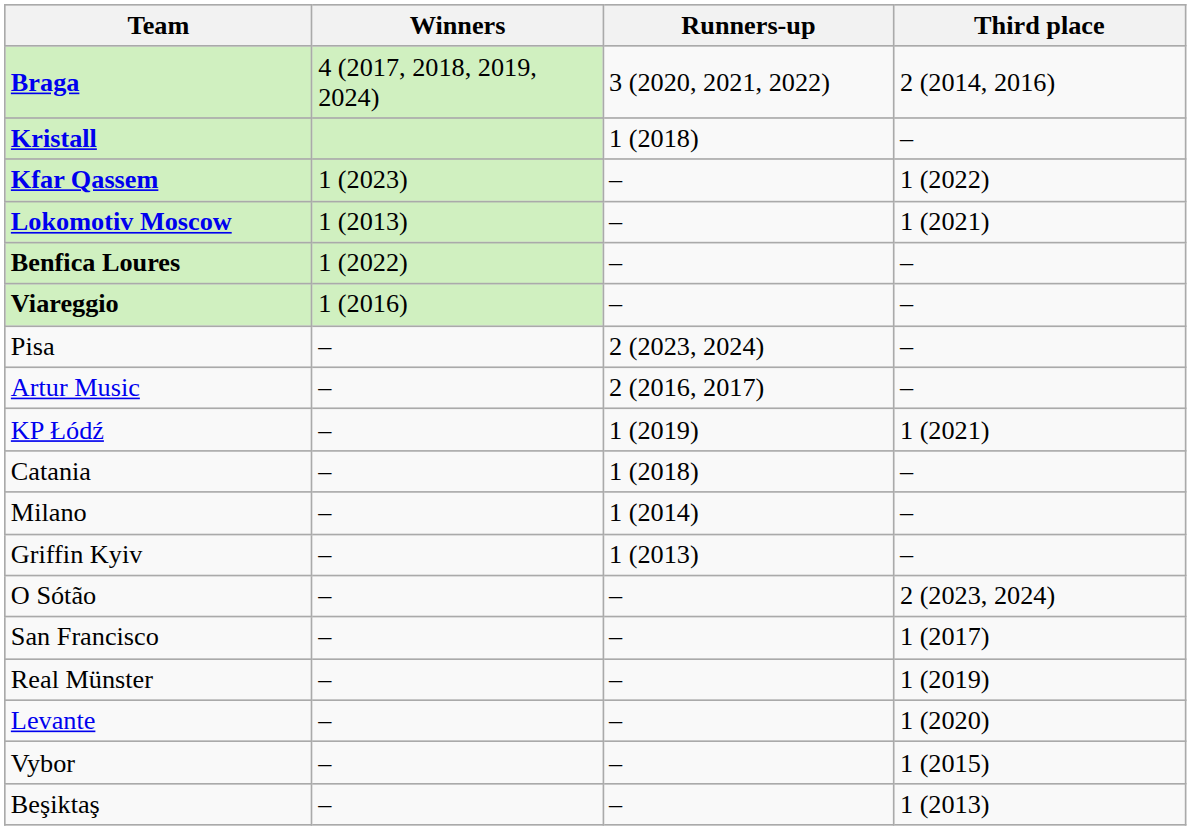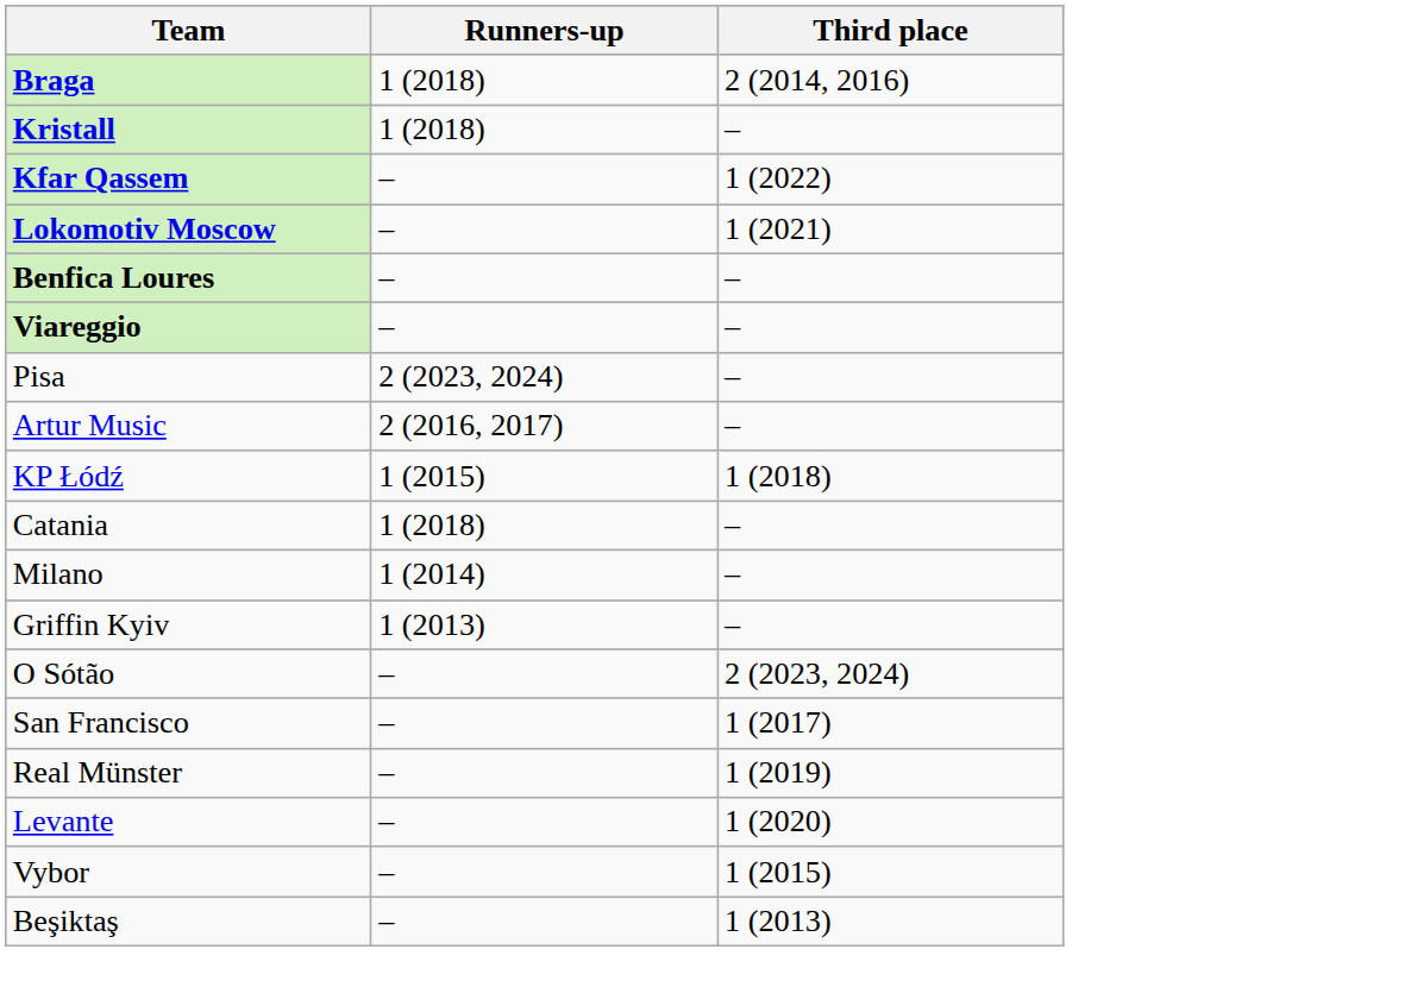- column: Winners | 4 (2017, 2018, 2019, 2024) | 1 (2023) | 1 (2013) | 1 (2022) | 1 (2016) | – | – | – | – | – | – | – | – | – | – | – | –
Braga | Runners-up: 3 (2020, 2021, 2022) -> 1 (2018)
KP Łódź | Runners-up: 1 (2019) -> 1 (2015)
KP Łódź | Third place: 1 (2021) -> 1 (2018)
